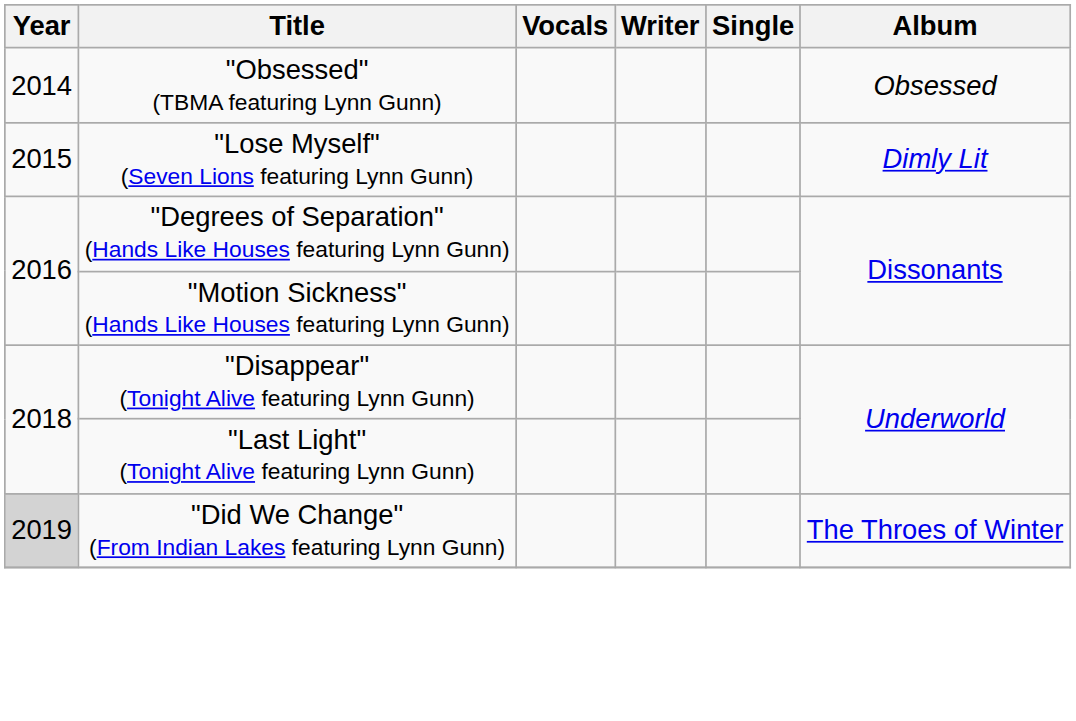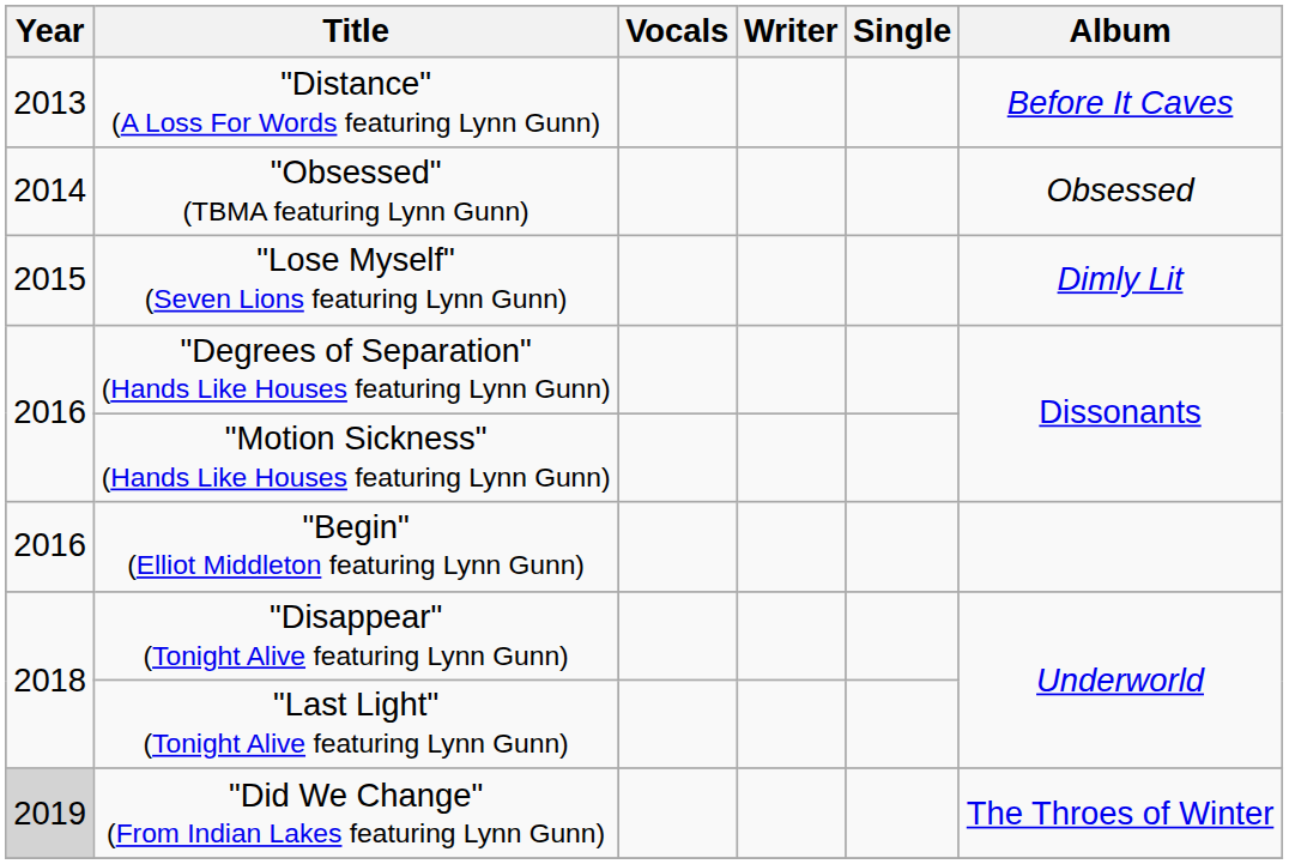+ row: 2013 | "Distance" (A Loss For Words featuring Lynn Gunn) | Before It Caves
+ row: 2016 | "Begin" (Elliot Middleton featuring Lynn Gunn)
